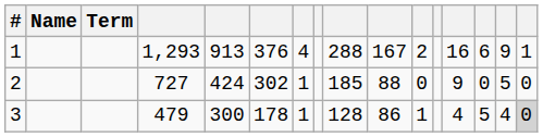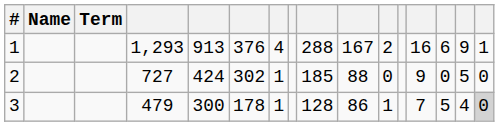3 | column 13: 4 -> 7
